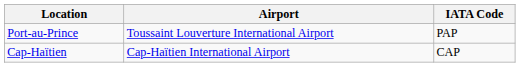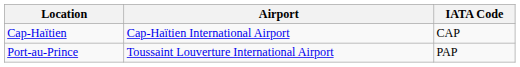rows swapped: Cap-Haïtien <-> Port-au-Prince
